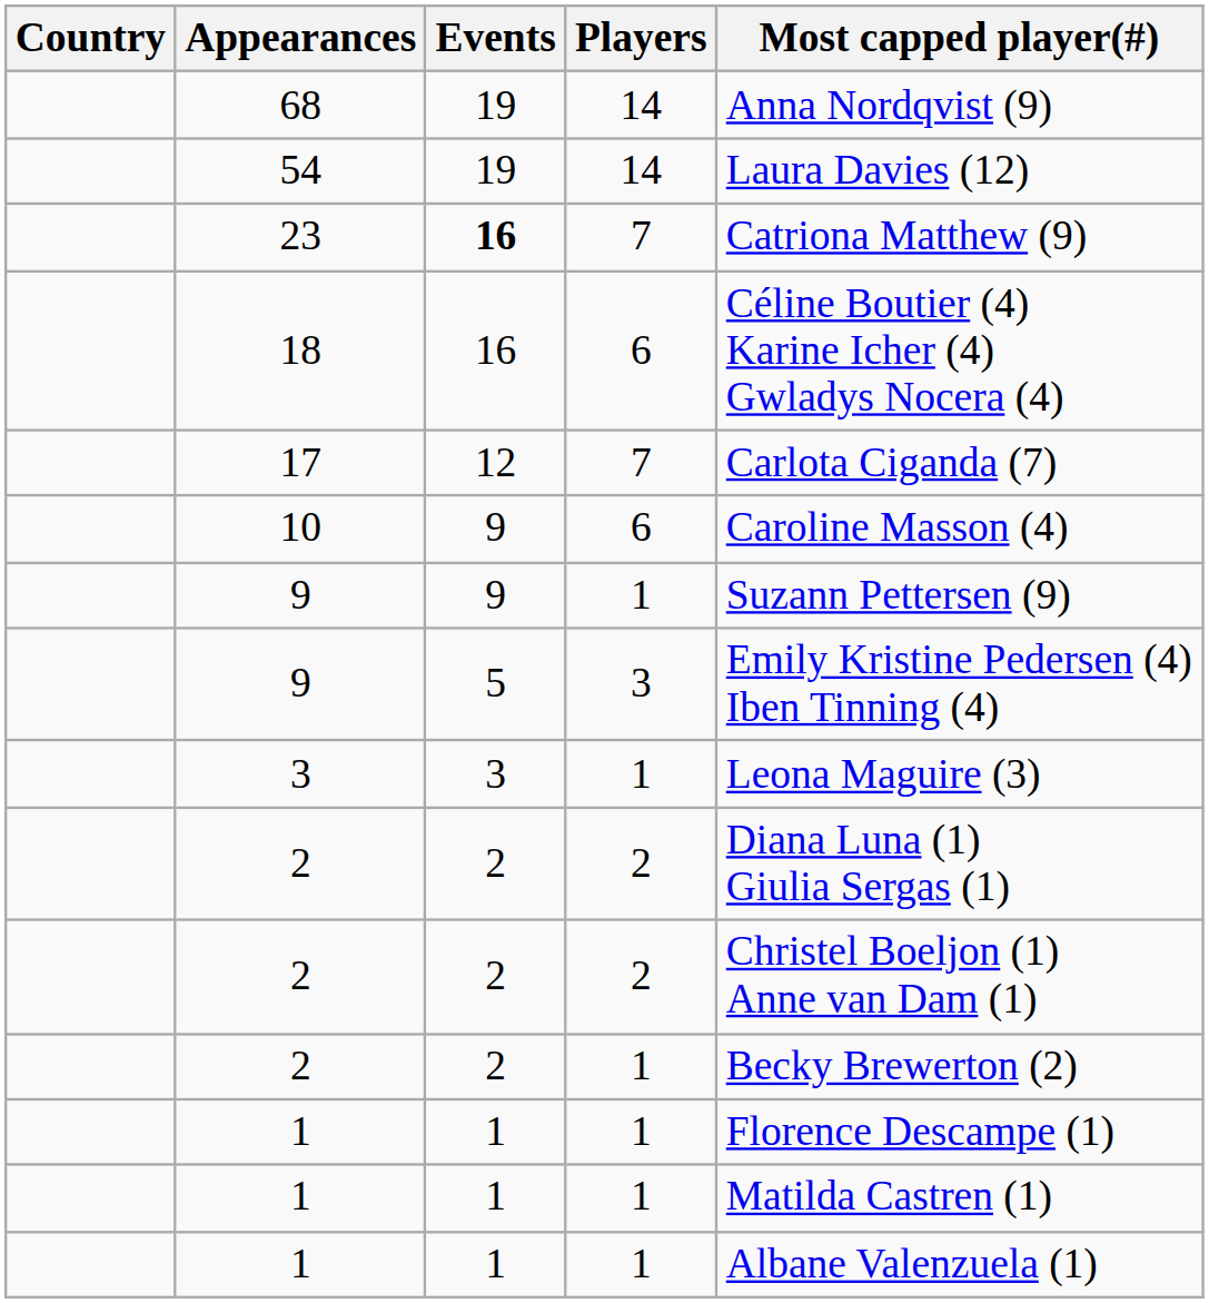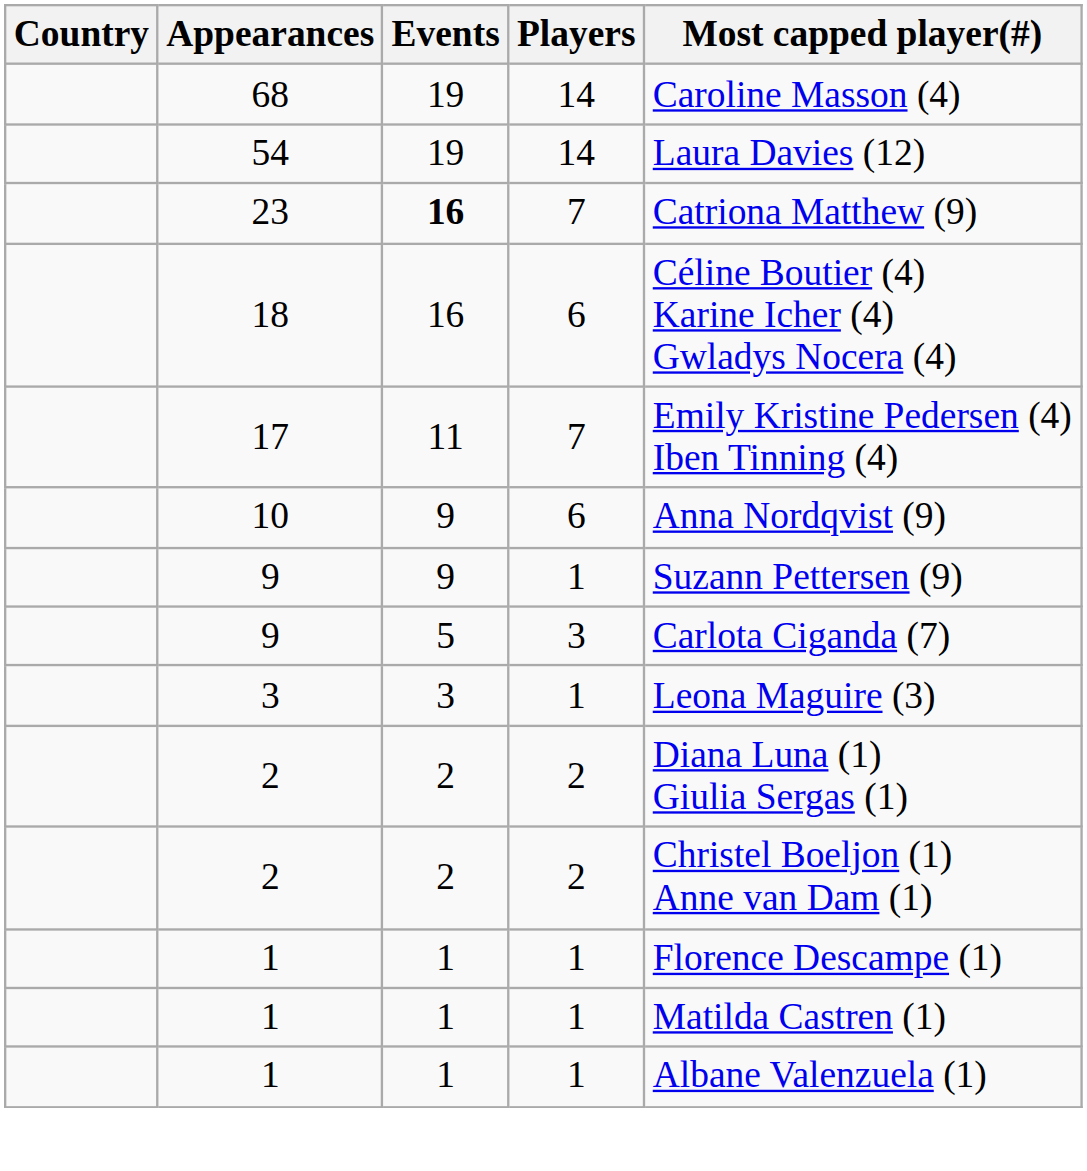68 | Most capped player(#): Anna Nordqvist (9) -> Caroline Masson (4)
17 | Events: 12 -> 11
17 | Most capped player(#): Carlota Ciganda (7) -> Emily Kristine Pedersen (4) Iben Tinning (4)
10 | Most capped player(#): Caroline Masson (4) -> Anna Nordqvist (9)
9 / 3 | Most capped player(#): Emily Kristine Pedersen (4) Iben Tinning (4) -> Carlota Ciganda (7)
- row: 2 | 2 | 1 | Becky Brewerton (2)
